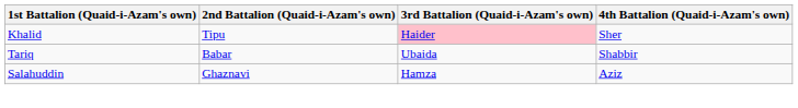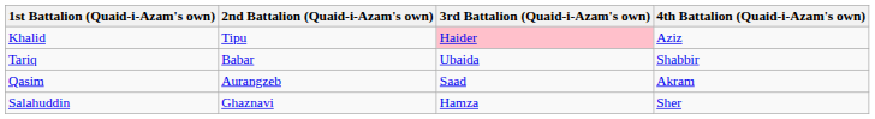Khalid | 4th Battalion (Quaid-i-Azam's own): Sher -> Aziz
+ row: Qasim | Aurangzeb | Saad | Akram
Salahuddin | 4th Battalion (Quaid-i-Azam's own): Aziz -> Sher
